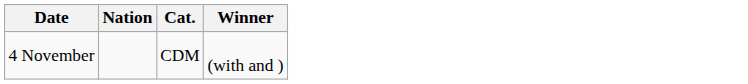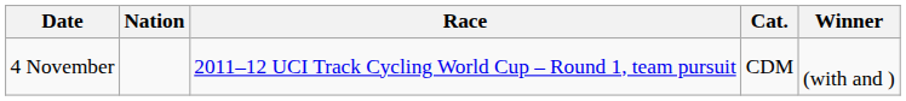+ column: Race | 2011–12 UCI Track Cycling World Cup – Round 1, team pursuit
